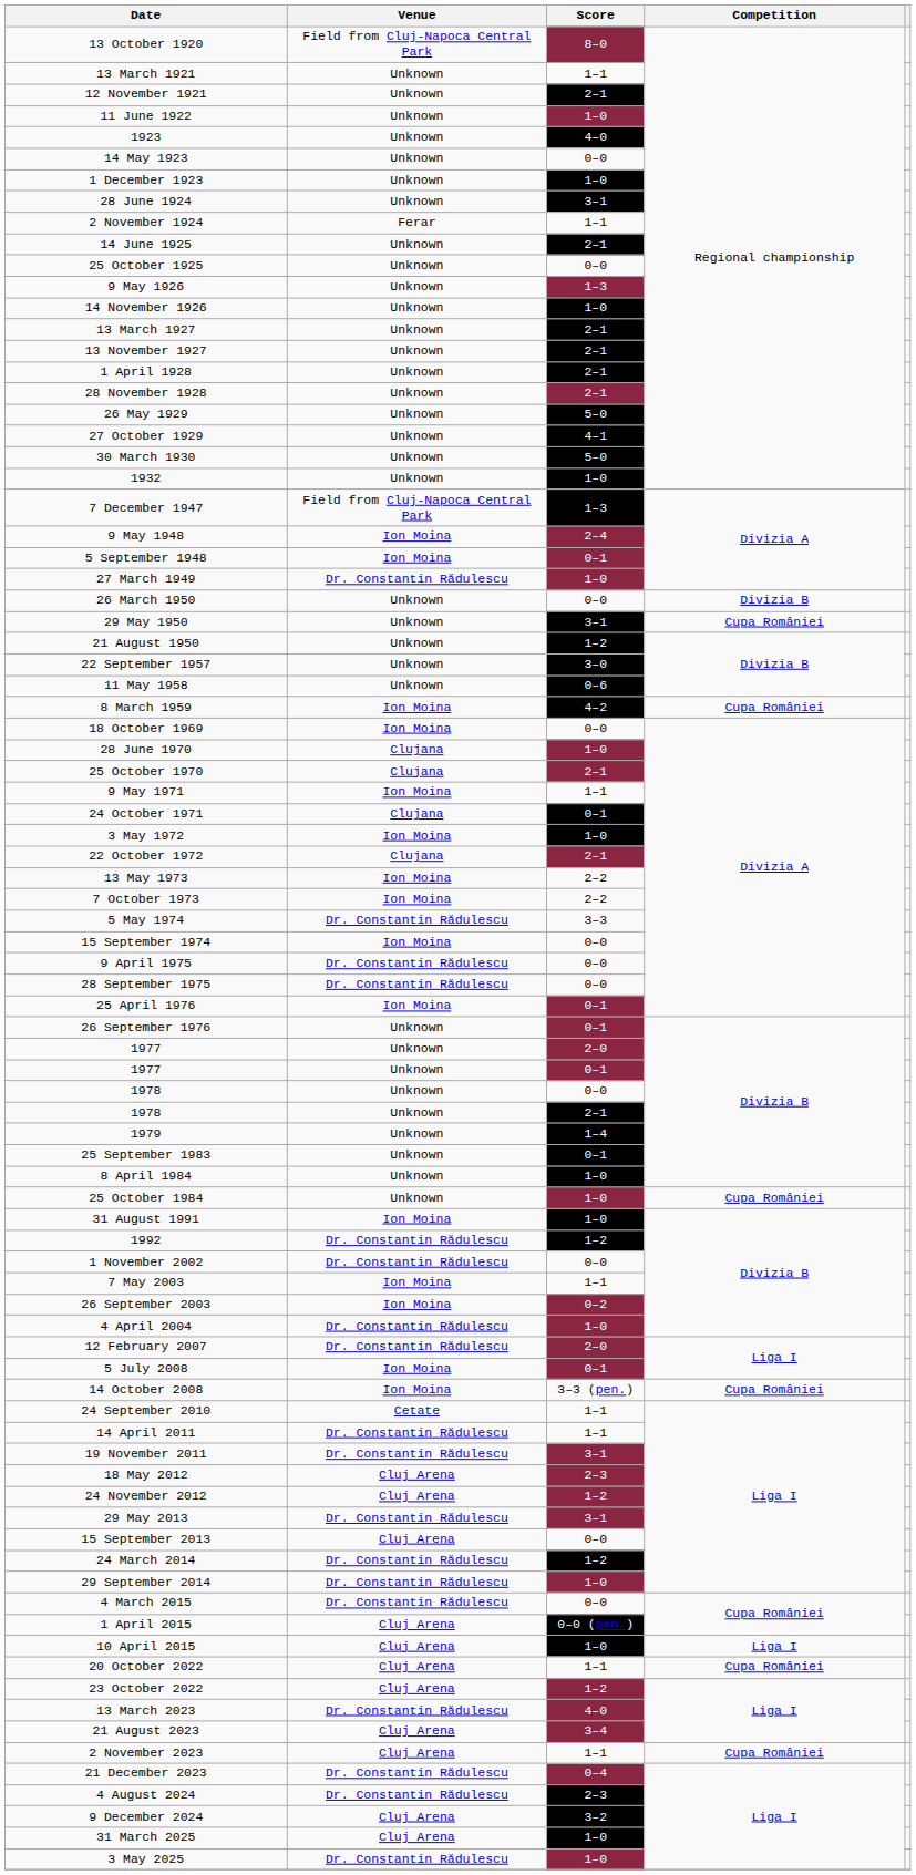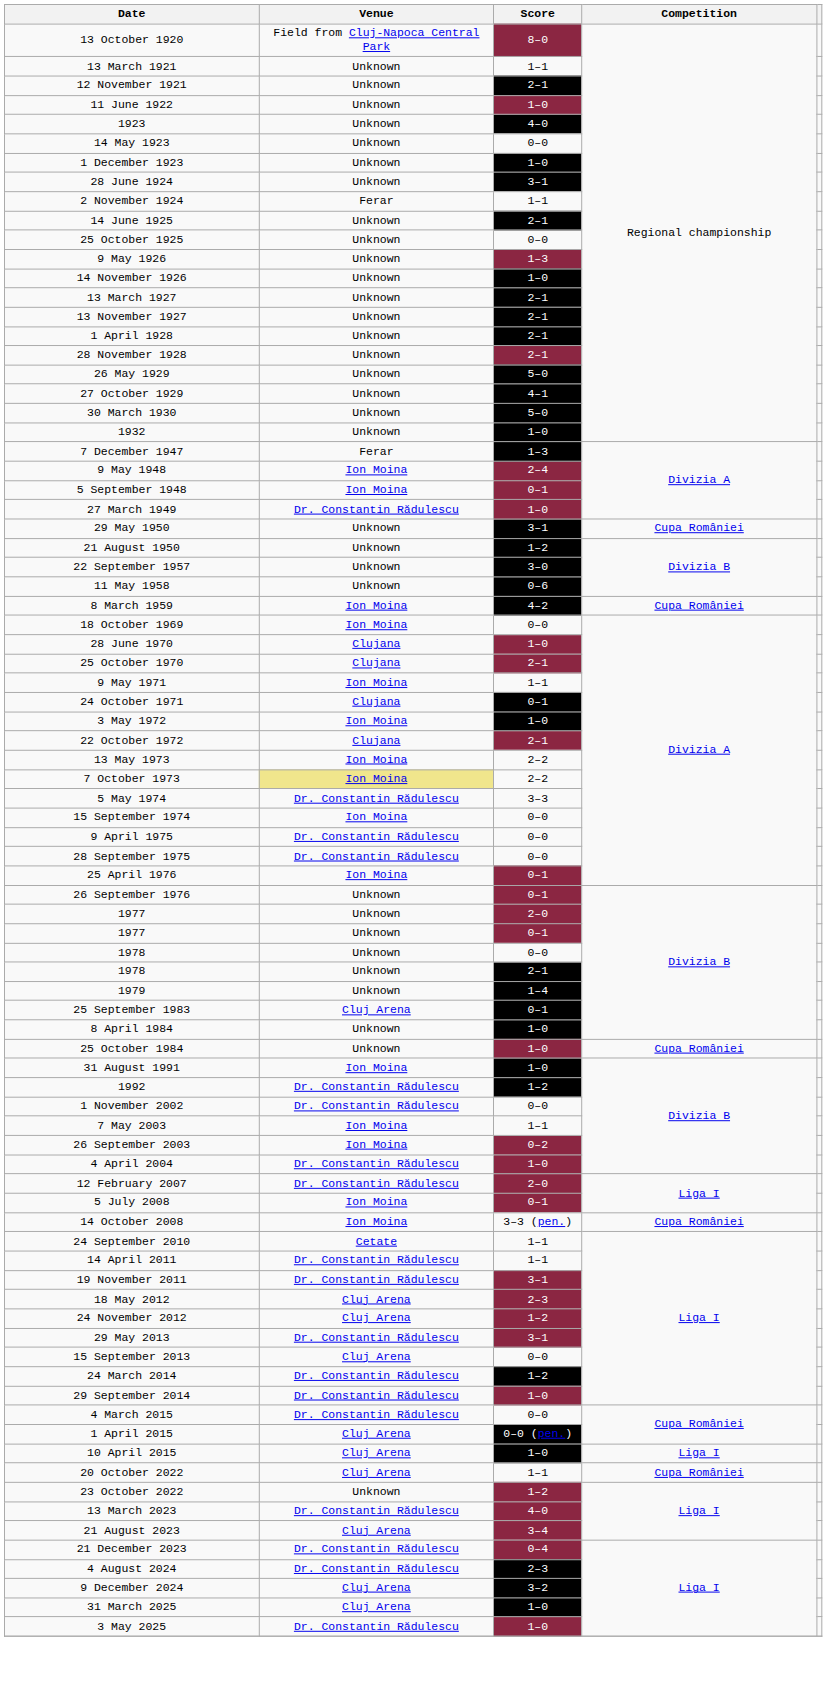7 December 1947 | Venue: Field from Cluj-Napoca Central Park -> Ferar
- row: 26 March 1950 | Unknown | 0–0 | Divizia B
7 October 1973 | Venue: no background -> khaki background
25 September 1983 | Venue: Unknown -> Cluj Arena
23 October 2022 | Venue: Cluj Arena -> Unknown
- row: 2 November 2023 | Cluj Arena | 1–1 | Cupa României
